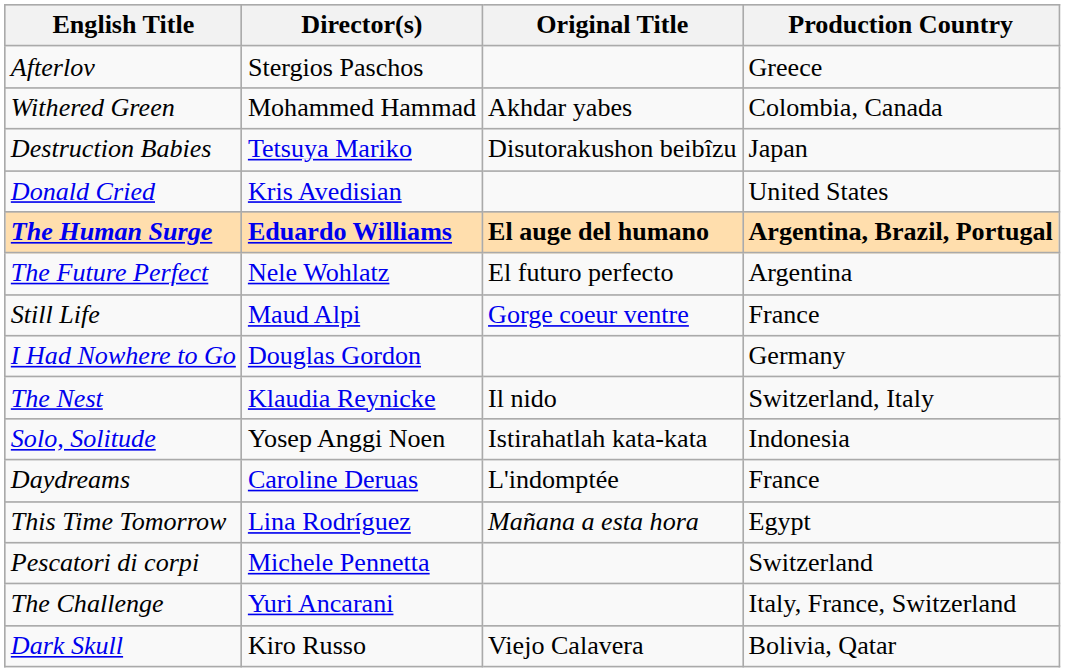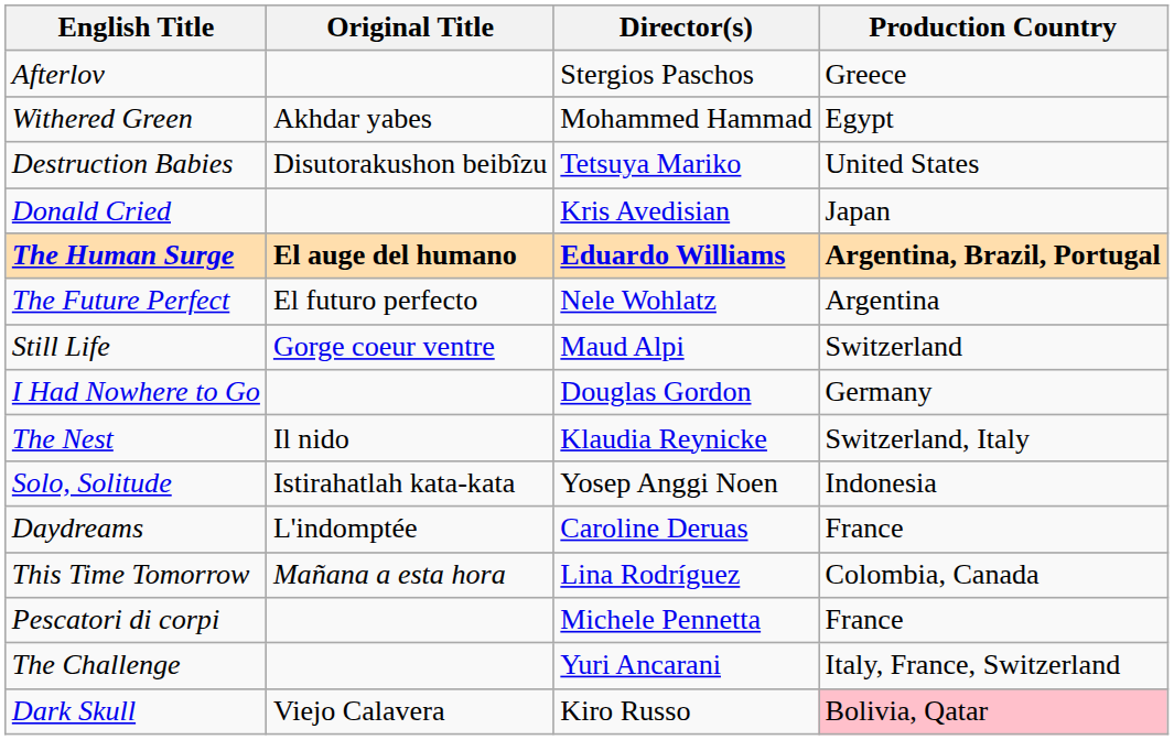columns swapped: Original Title <-> Director(s)
Withered Green | Production Country: Colombia, Canada -> Egypt
Destruction Babies | Production Country: Japan -> United States
Donald Cried | Production Country: United States -> Japan
Still Life | Production Country: France -> Switzerland
This Time Tomorrow | Production Country: Egypt -> Colombia, Canada
Pescatori di corpi | Production Country: Switzerland -> France
Dark Skull | Production Country: no background -> pink background
